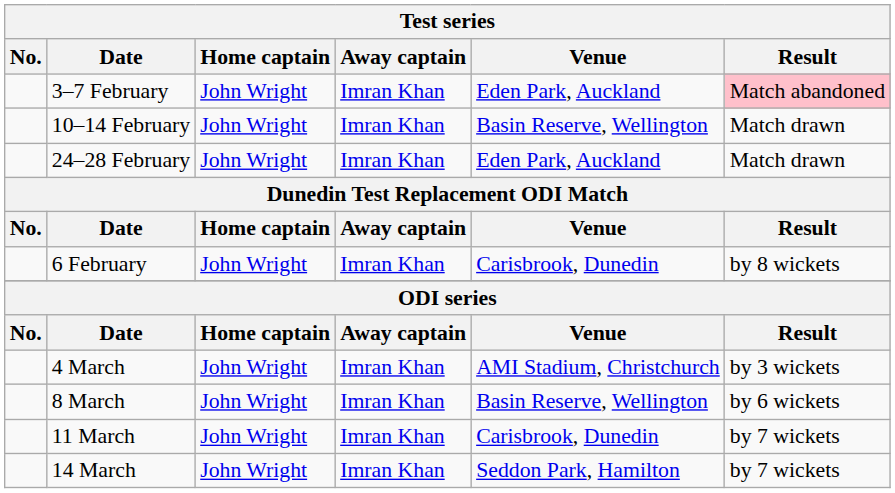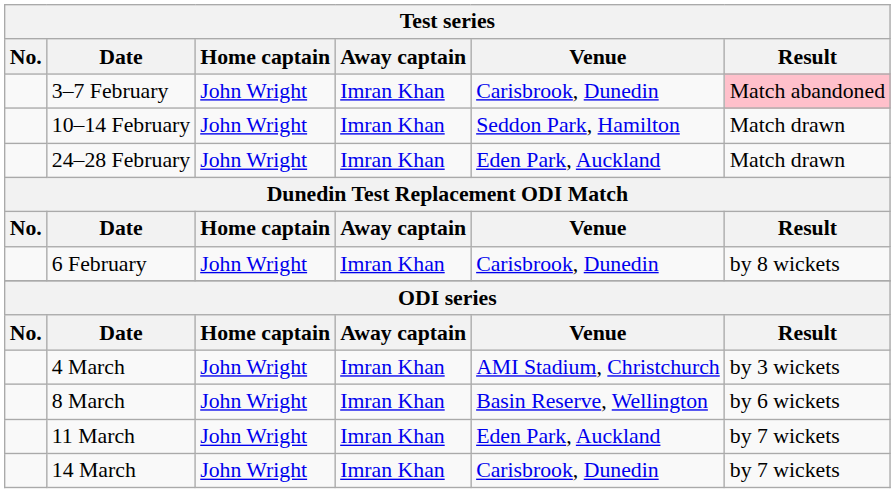3–7 February | Venue: Eden Park, Auckland -> Carisbrook, Dunedin
10–14 February | Venue: Basin Reserve, Wellington -> Seddon Park, Hamilton
11 March | Venue: Carisbrook, Dunedin -> Eden Park, Auckland
14 March | Venue: Seddon Park, Hamilton -> Carisbrook, Dunedin
